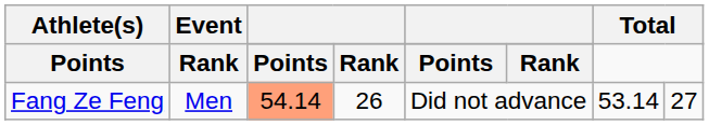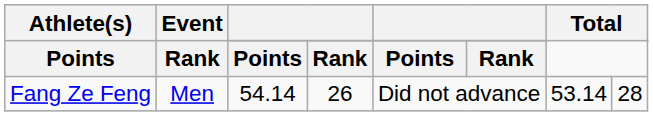Fang Ze Feng | column 3: lightsalmon background -> no background
Fang Ze Feng | column 8: 27 -> 28
